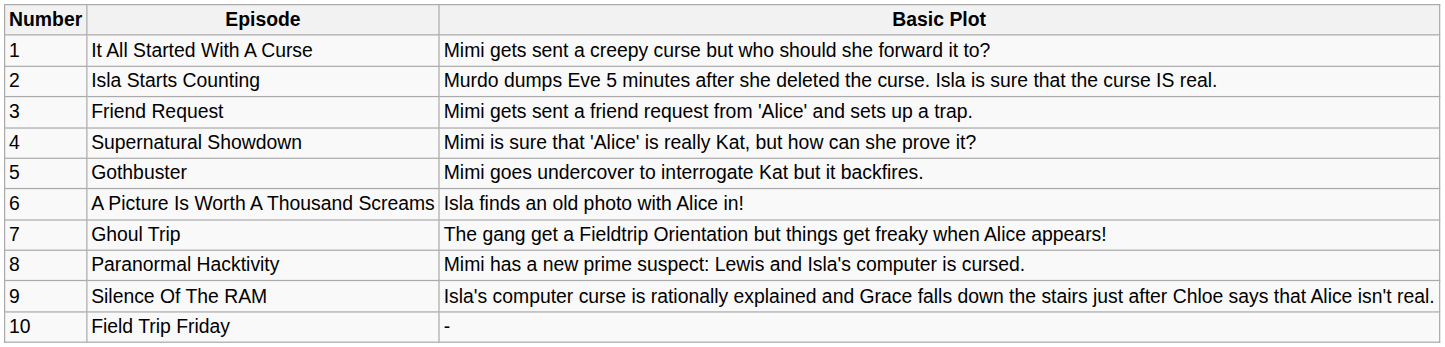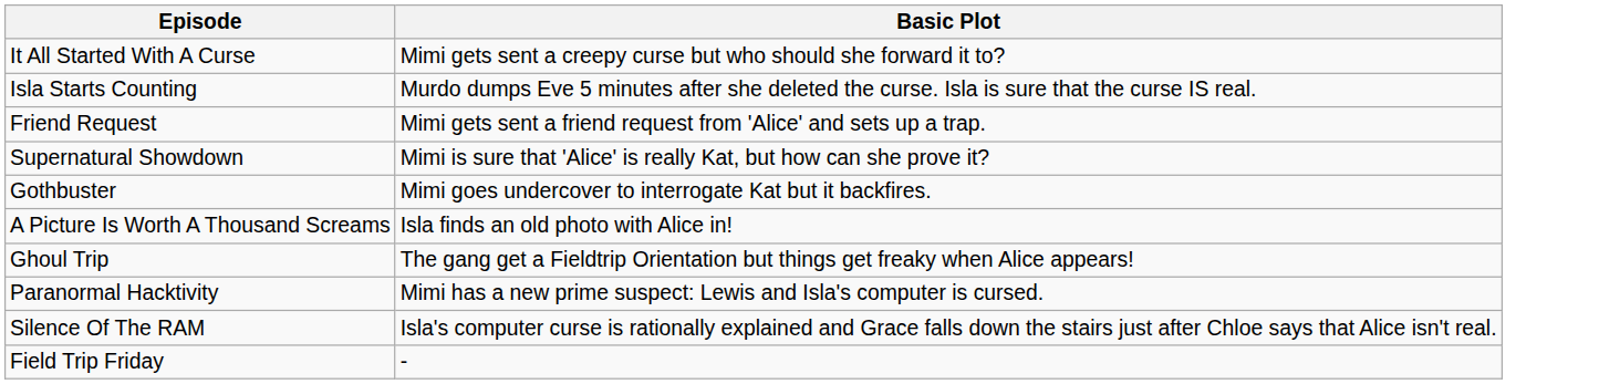- column: Number | 1 | 2 | 3 | 4 | 5 | 6 | 7 | 8 | 9 | 10
